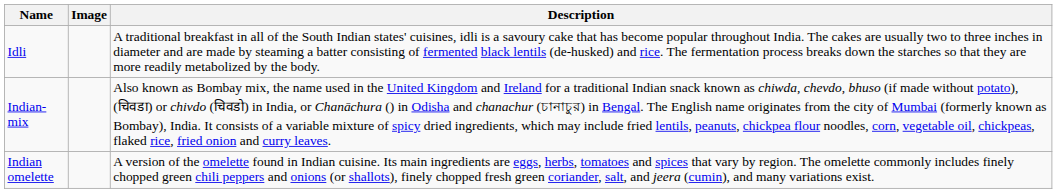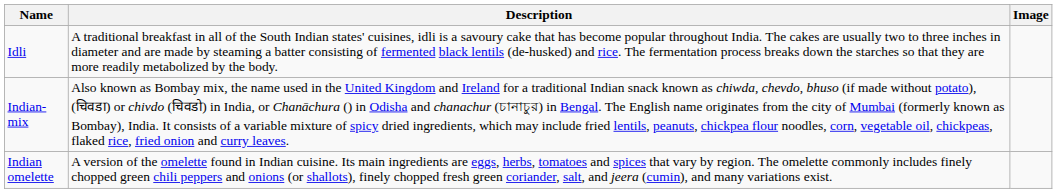columns swapped: Image <-> Description
